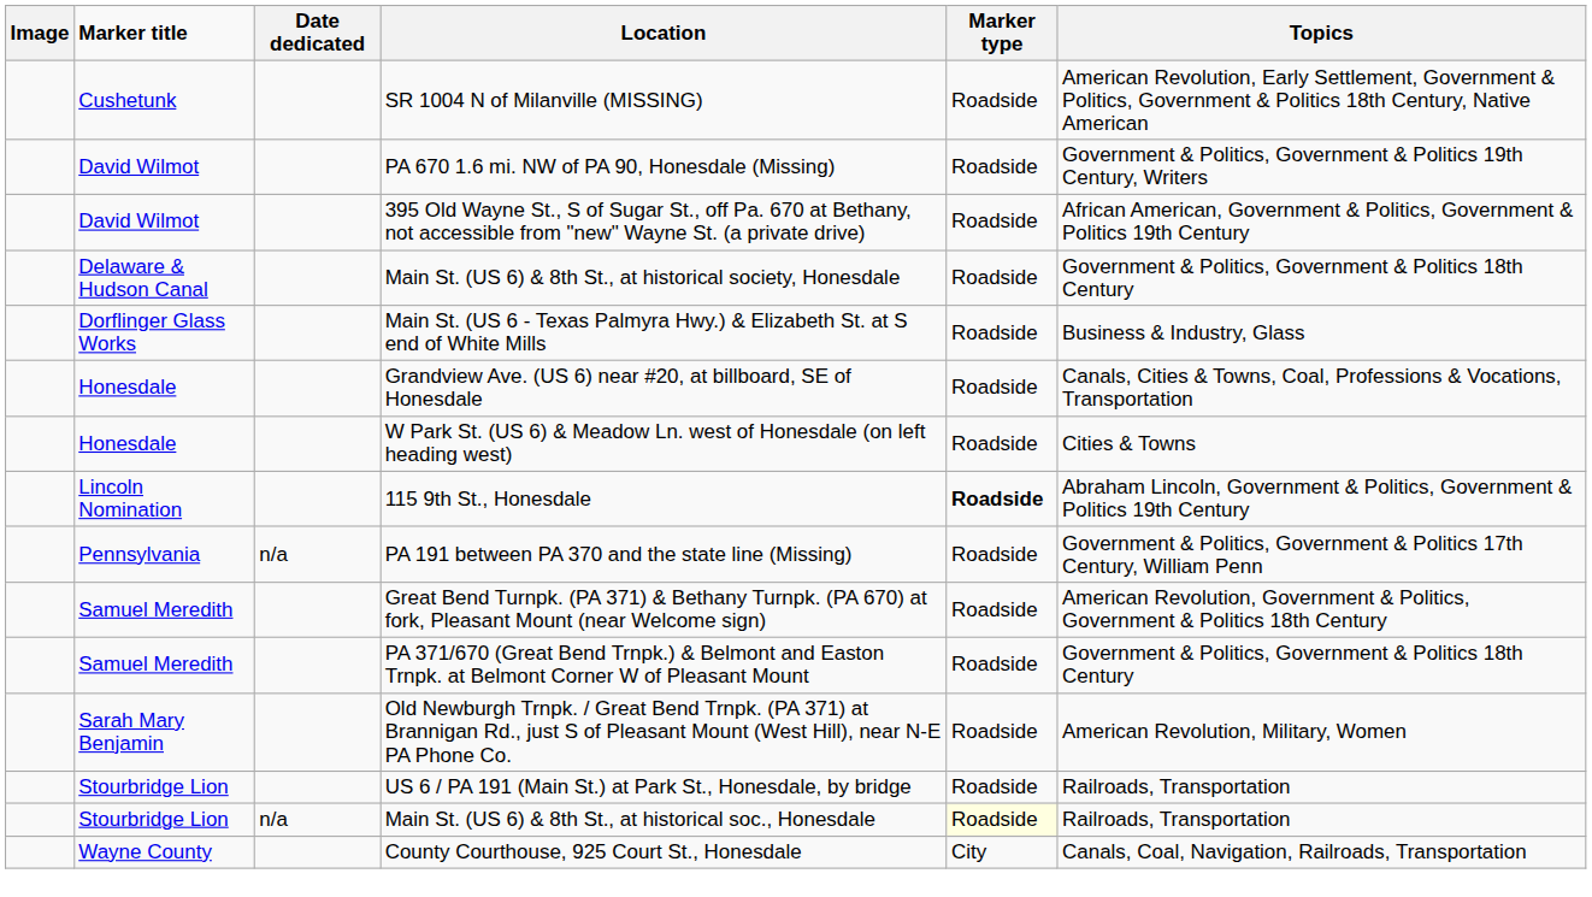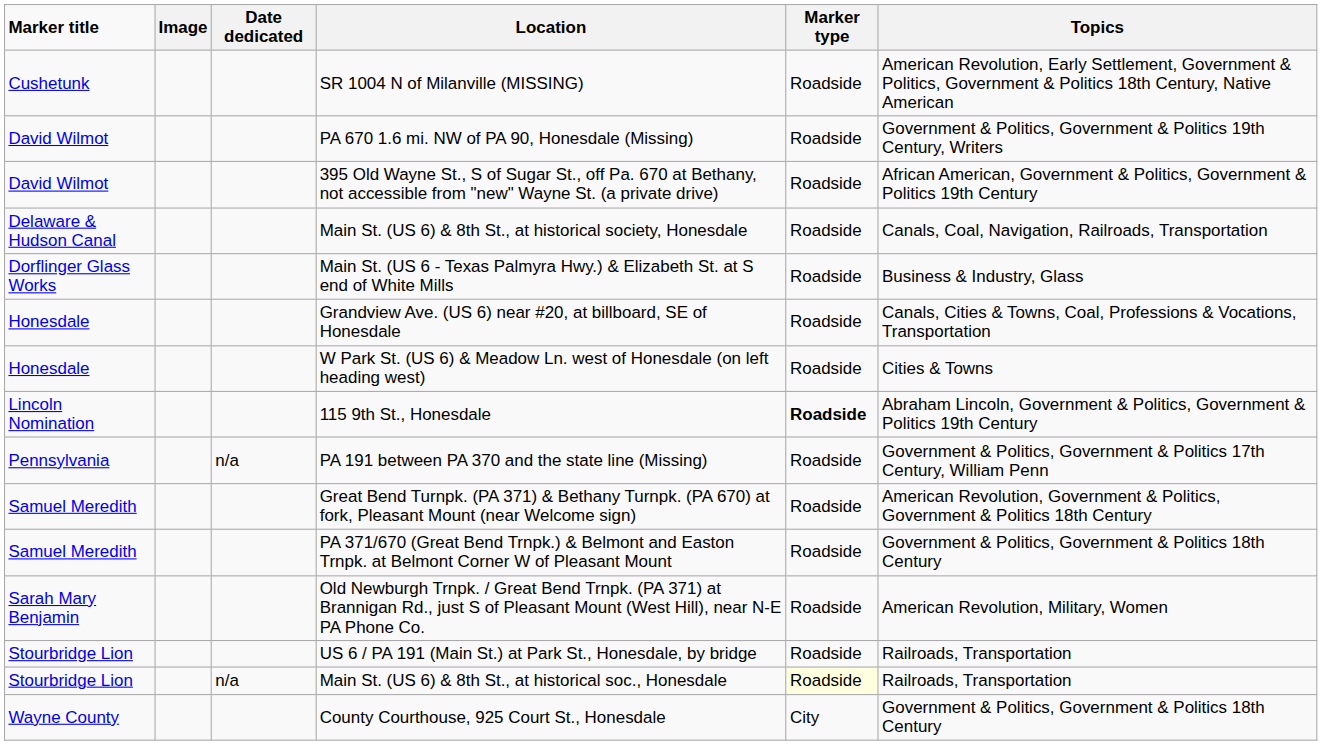columns swapped: Marker title <-> Image
Main St. (US 6) & 8th St., at historical society, Honesdale | Topics: Government & Politics, Government & Politics 18th Century -> Canals, Coal, Navigation, Railroads, Transportation
County Courthouse, 925 Court St., Honesdale | Topics: Canals, Coal, Navigation, Railroads, Transportation -> Government & Politics, Government & Politics 18th Century
